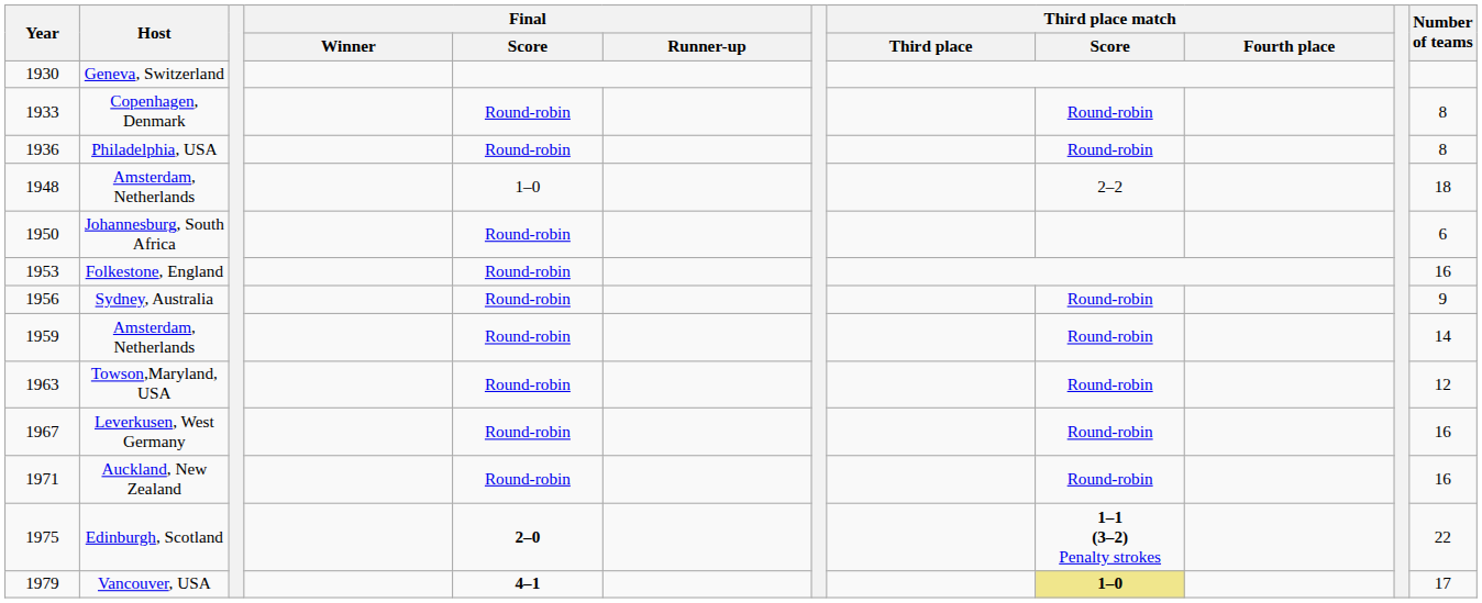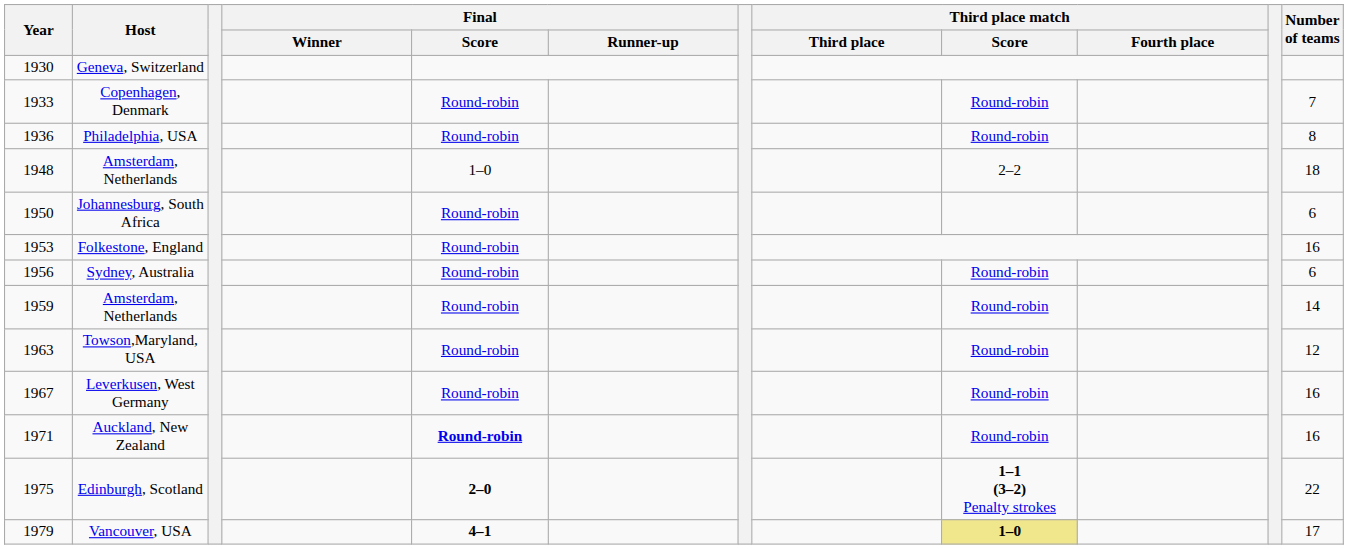Copenhagen, Denmark | Number of teams: 8 -> 7
Sydney, Australia | Number of teams: 9 -> 6
Auckland, New Zealand | Final / Score: normal -> bold
